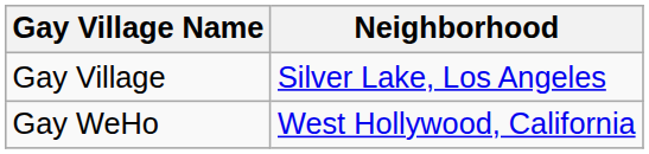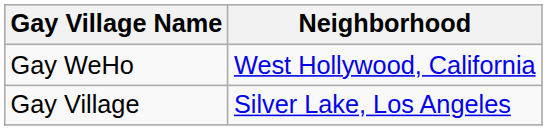rows swapped: Gay Village <-> Gay WeHo
